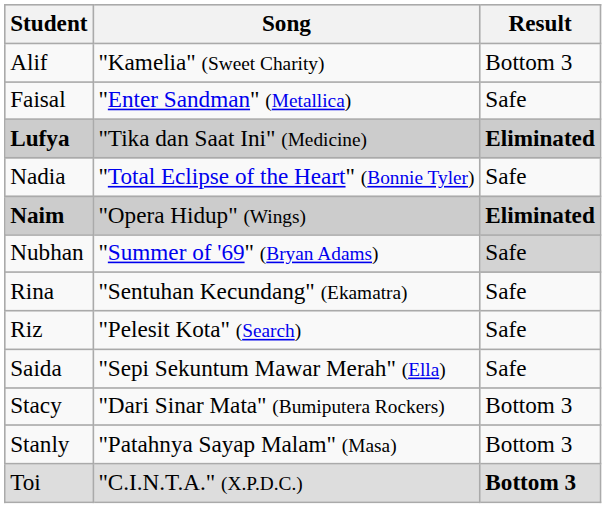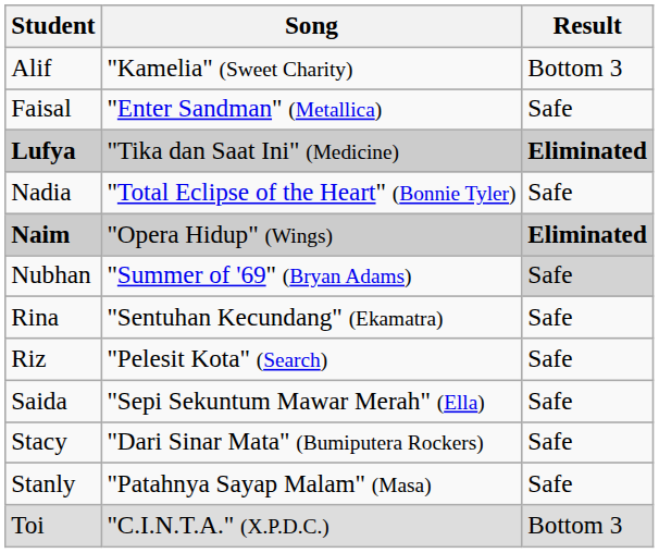Stacy | Result: Bottom 3 -> Safe
Stanly | Result: Bottom 3 -> Safe
Toi | Result: bold -> normal
